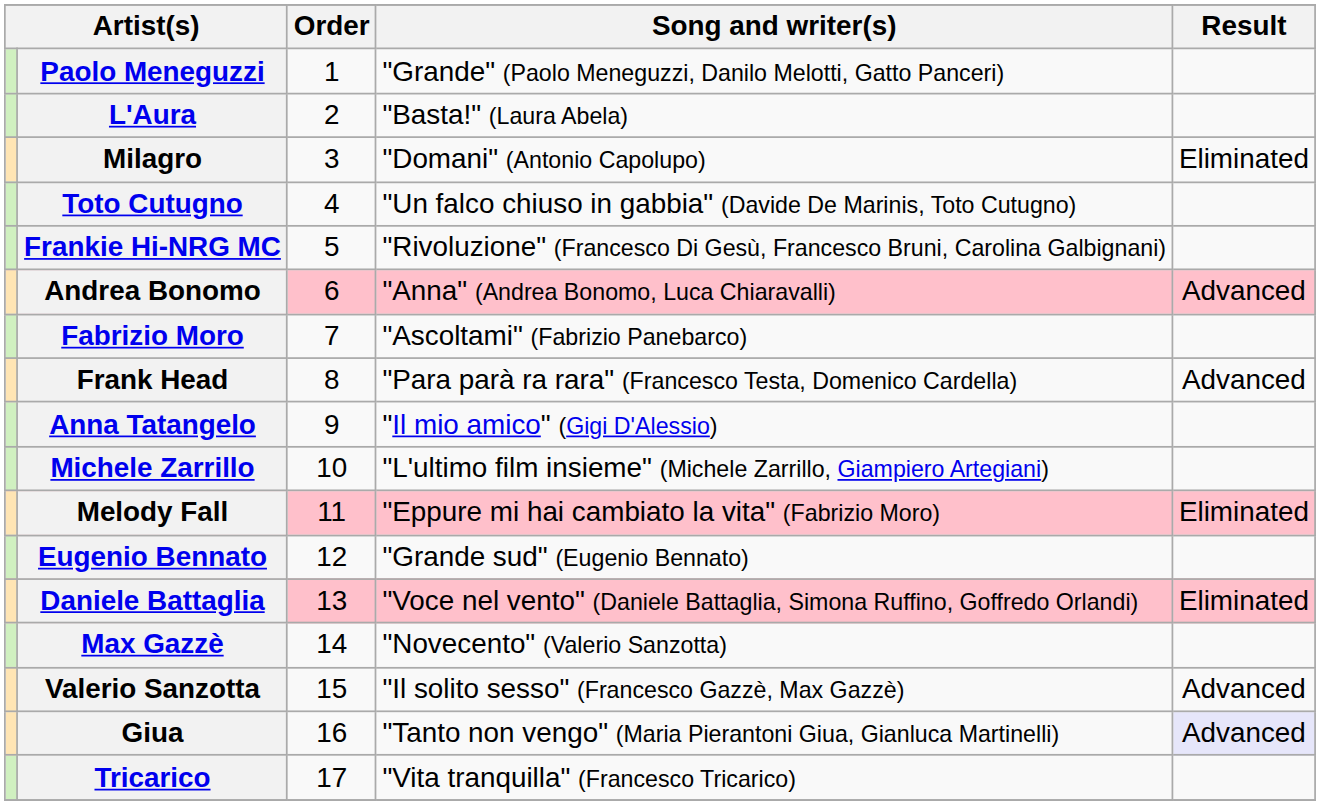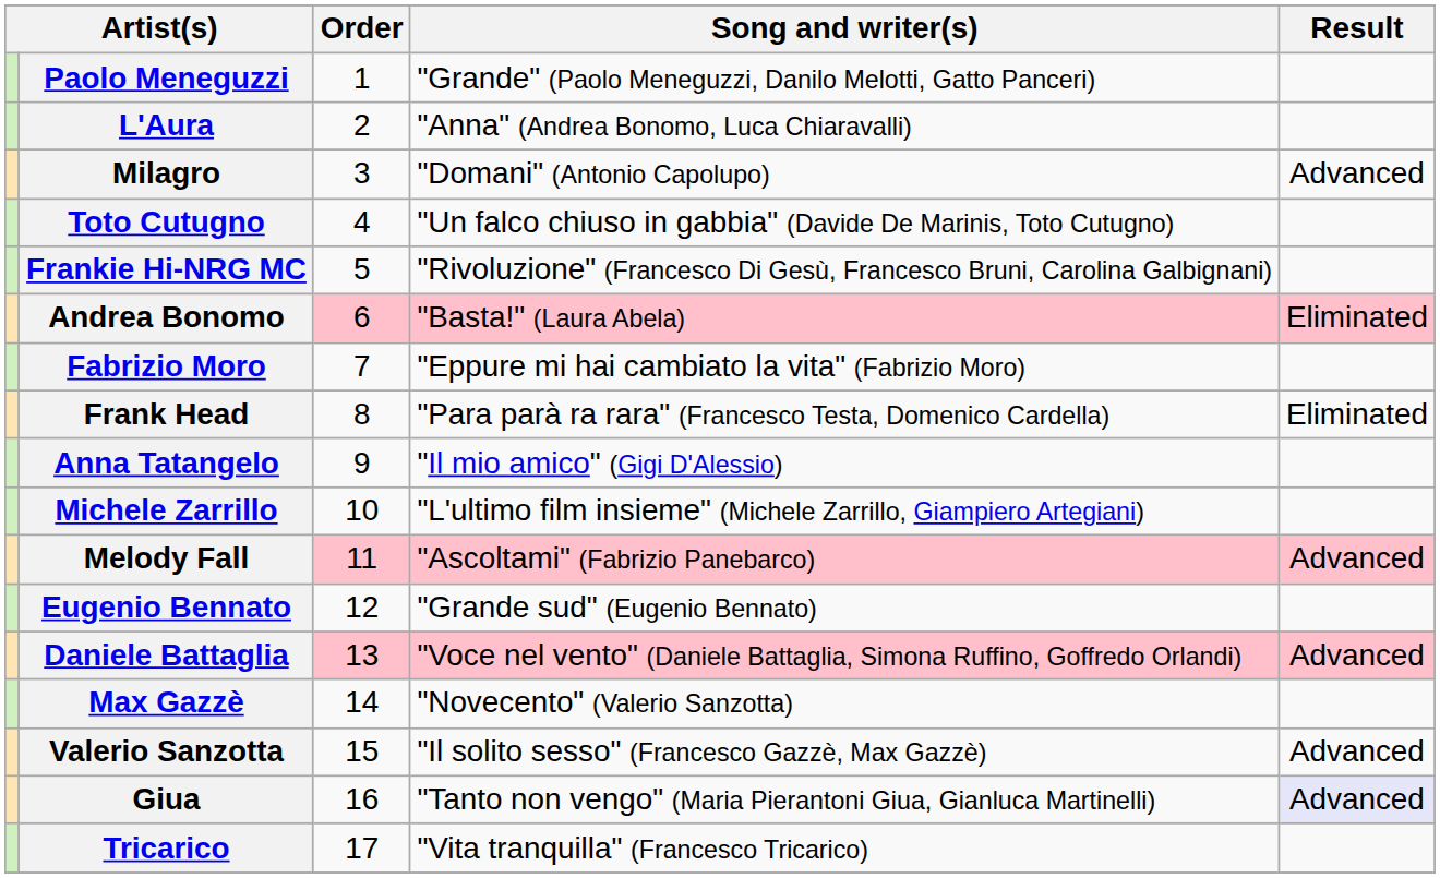L'Aura | Song and writer(s): "Basta!" (Laura Abela) -> "Anna" (Andrea Bonomo, Luca Chiaravalli)
Milagro | Result: Eliminated -> Advanced
Andrea Bonomo | Song and writer(s): "Anna" (Andrea Bonomo, Luca Chiaravalli) -> "Basta!" (Laura Abela)
Andrea Bonomo | Result: Advanced -> Eliminated
Fabrizio Moro | Song and writer(s): "Ascoltami" (Fabrizio Panebarco) -> "Eppure mi hai cambiato la vita" (Fabrizio Moro)
Frank Head | Result: Advanced -> Eliminated
Melody Fall | Song and writer(s): "Eppure mi hai cambiato la vita" (Fabrizio Moro) -> "Ascoltami" (Fabrizio Panebarco)
Melody Fall | Result: Eliminated -> Advanced
Daniele Battaglia | Result: Eliminated -> Advanced
